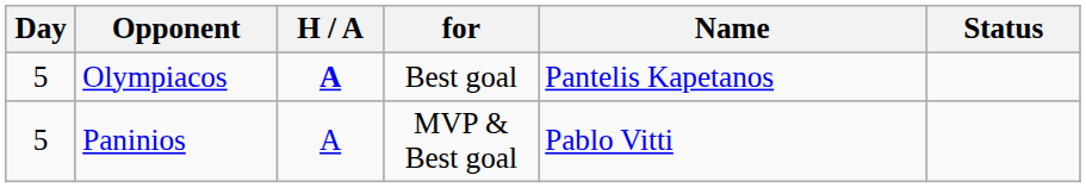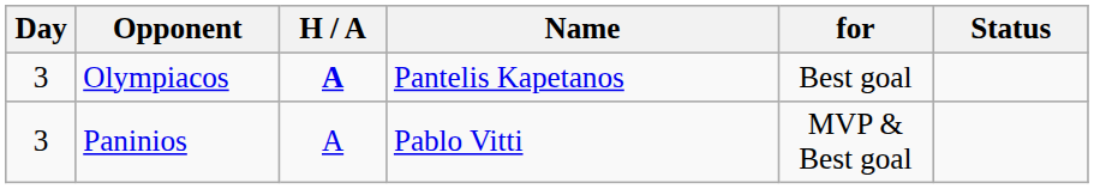columns swapped: Name <-> for
Olympiacos | Day: 5 -> 3
Paninios | Day: 5 -> 3
